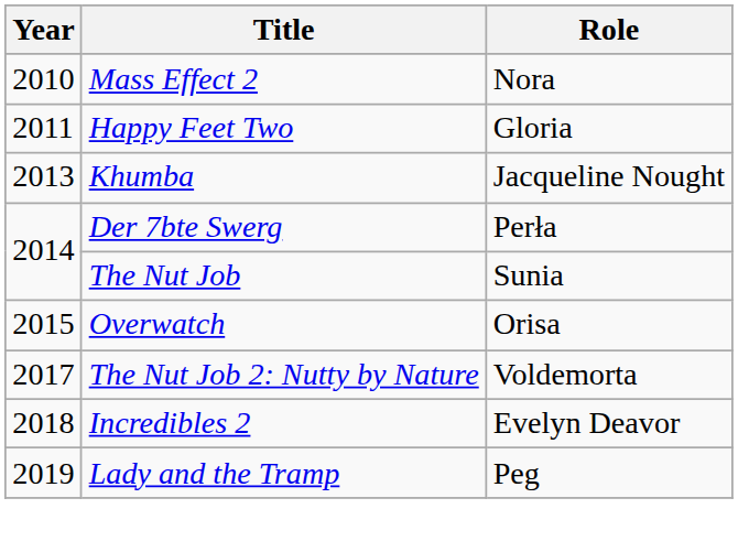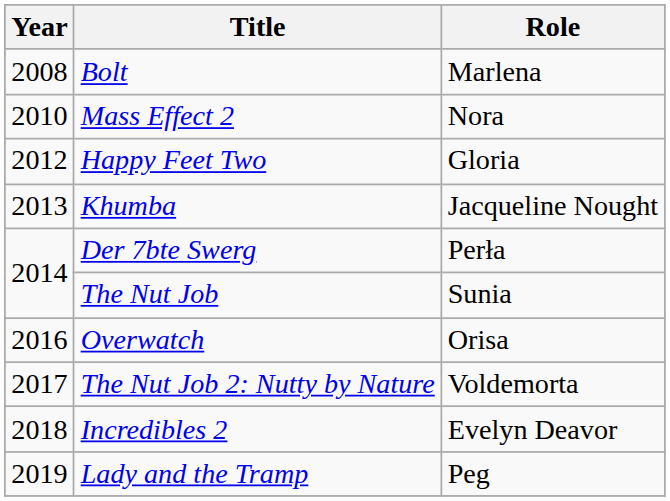+ row: 2008 | Bolt | Marlena
Happy Feet Two | Year: 2011 -> 2012
Overwatch | Year: 2015 -> 2016
